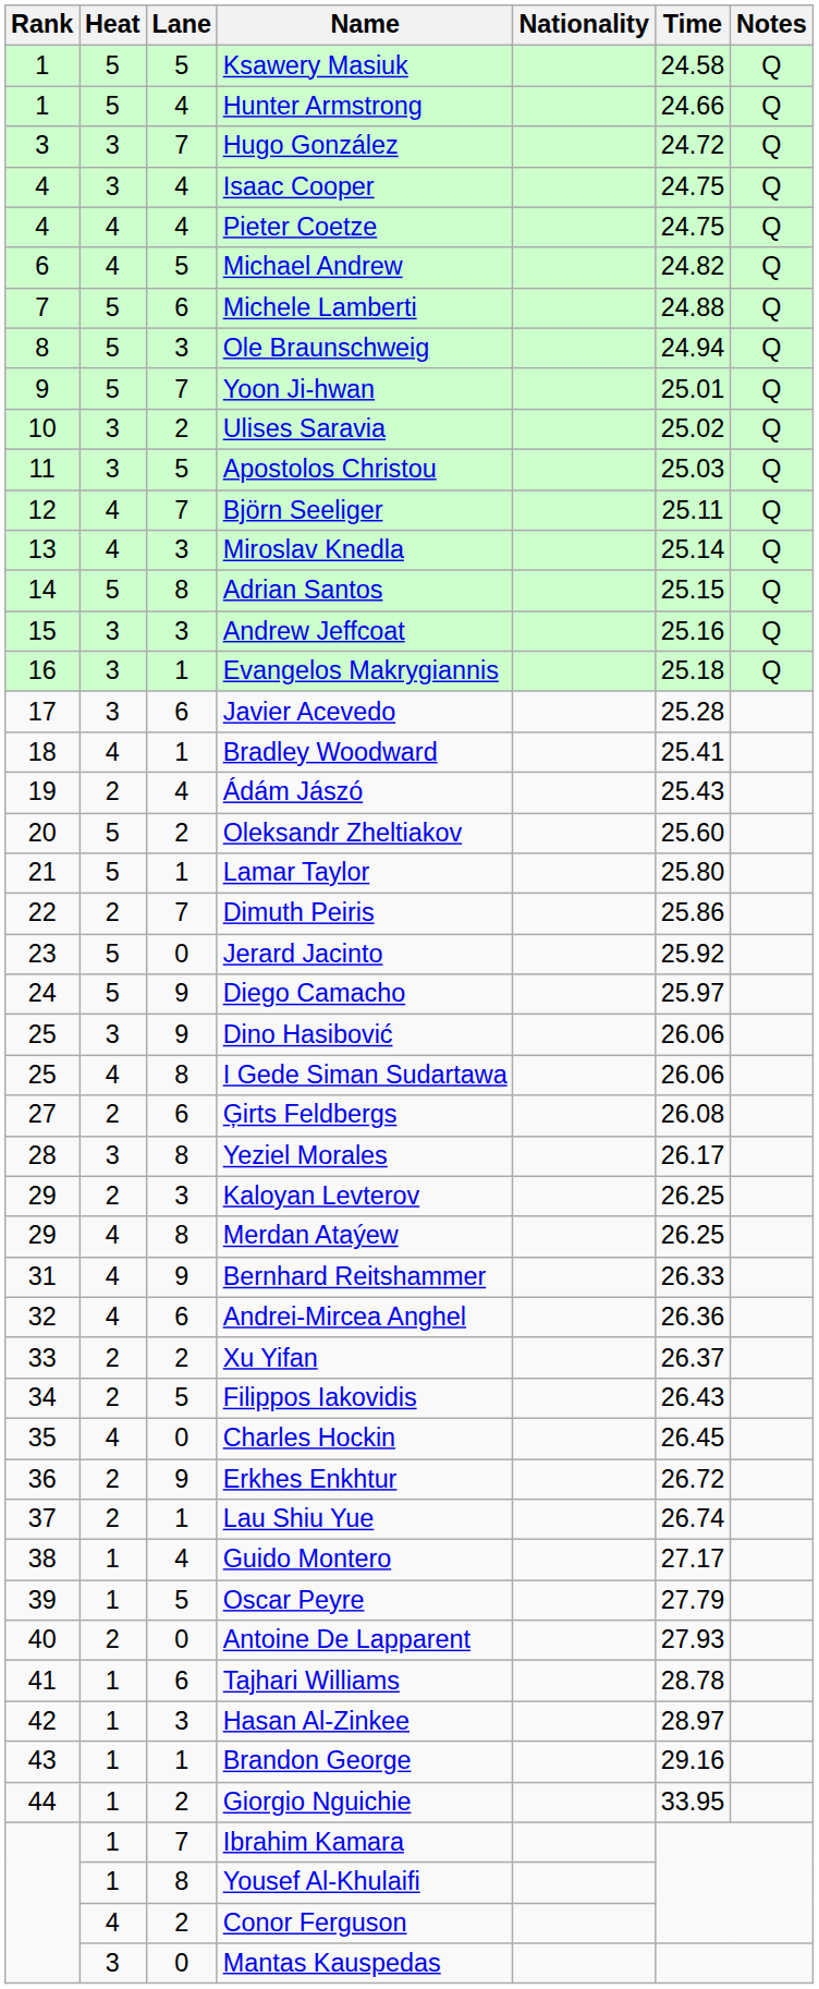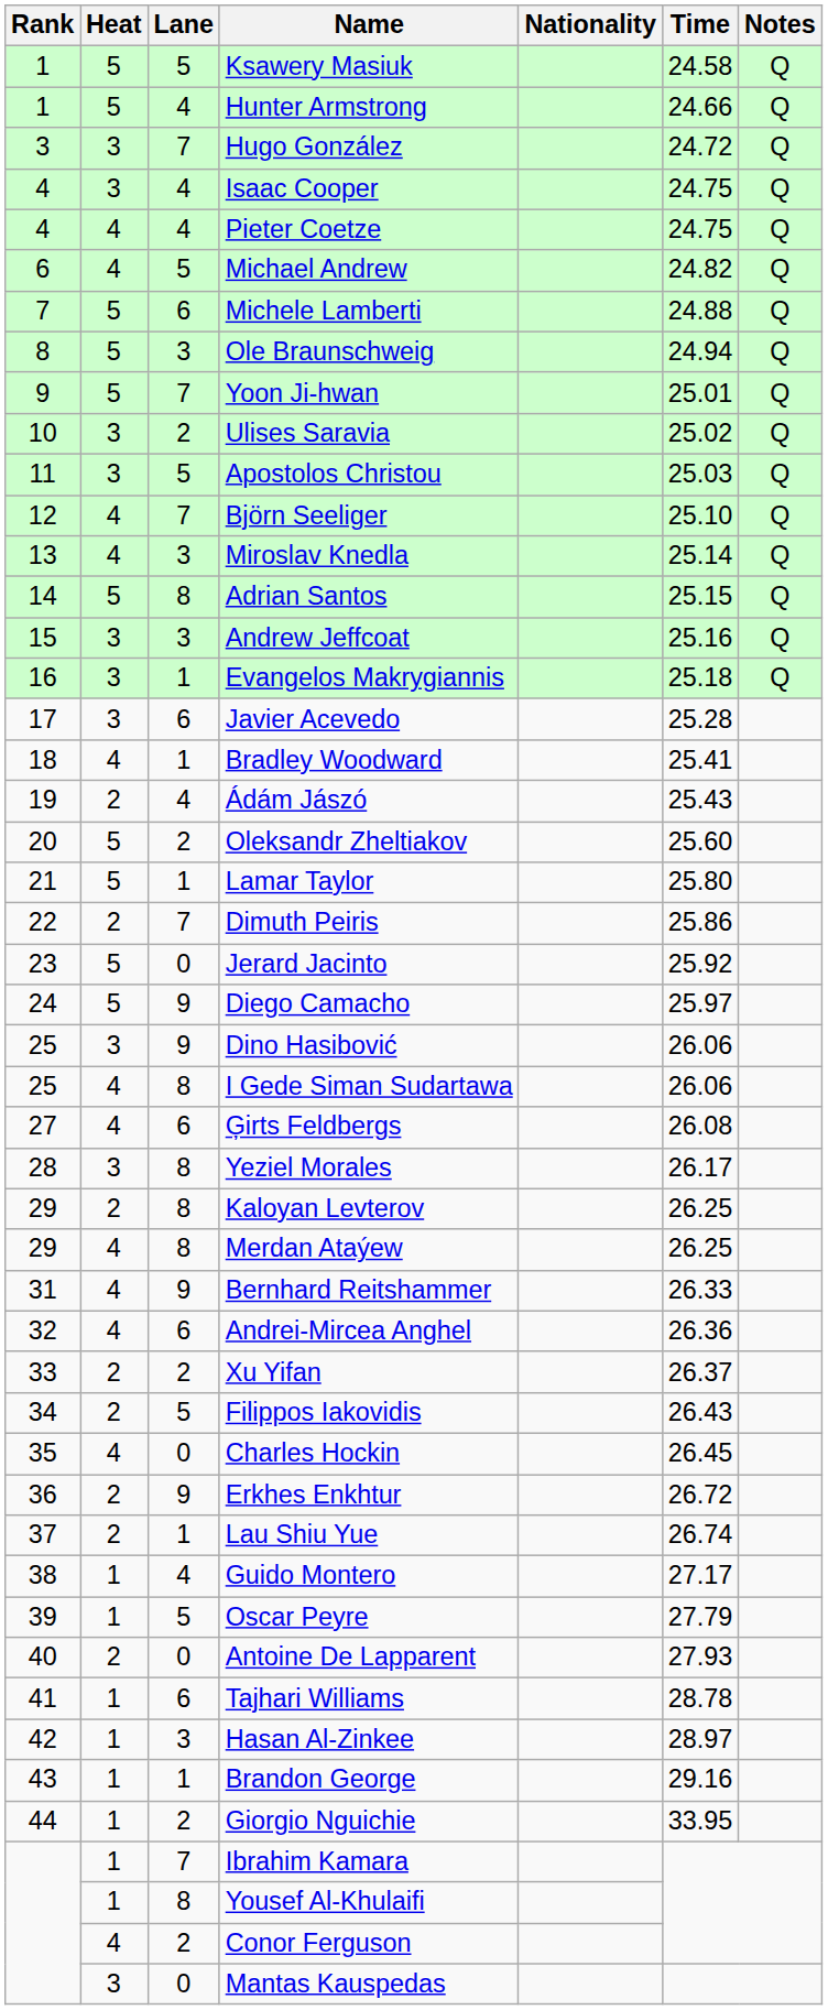Björn Seeliger | Time: 25.11 -> 25.10
Ģirts Feldbergs | Heat: 2 -> 4
Kaloyan Levterov | Lane: 3 -> 8
